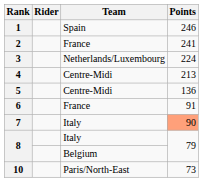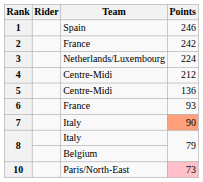2 | Points: 241 -> 242
4 | Points: 213 -> 212
6 | Points: 91 -> 93
10 | Points: no background -> pink background
